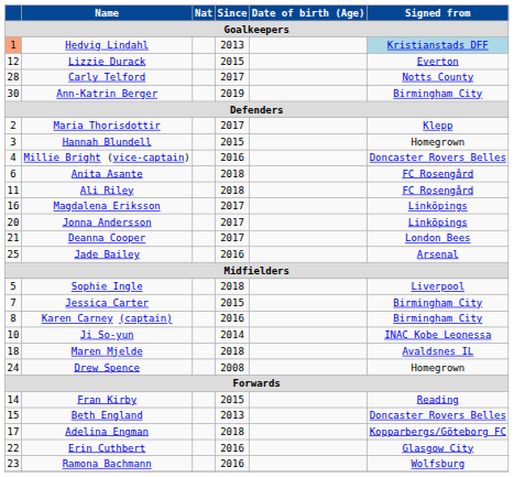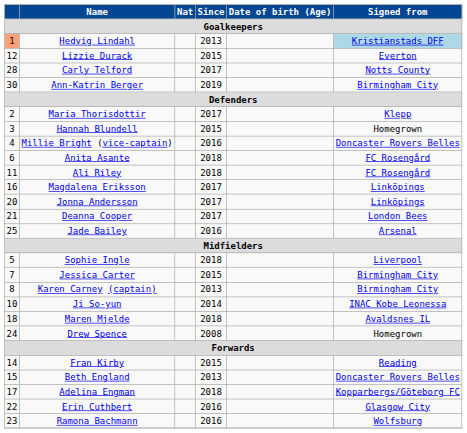Karen Carney (captain) | Since / Goalkeepers: 2016 -> 2013
